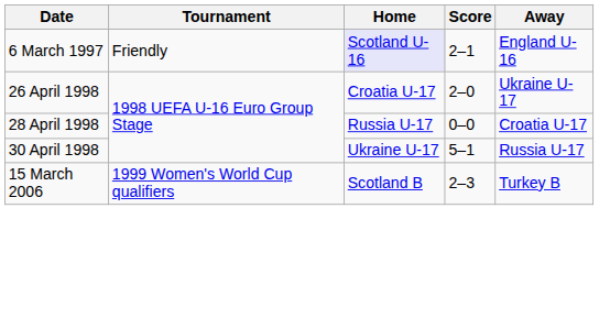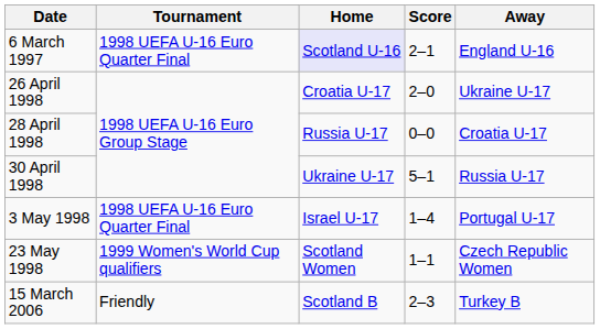6 March 1997 | Tournament: Friendly -> 1998 UEFA U-16 Euro Quarter Final
+ row: 3 May 1998 | 1998 UEFA U-16 Euro Quarter Final | Israel U-17 | 1–4 | Portugal U-17
+ row: 23 May 1998 | 1999 Women's World Cup qualifiers | Scotland Women | 1–1 | Czech Republic Women
15 March 2006 | Tournament: 1999 Women's World Cup qualifiers -> Friendly
